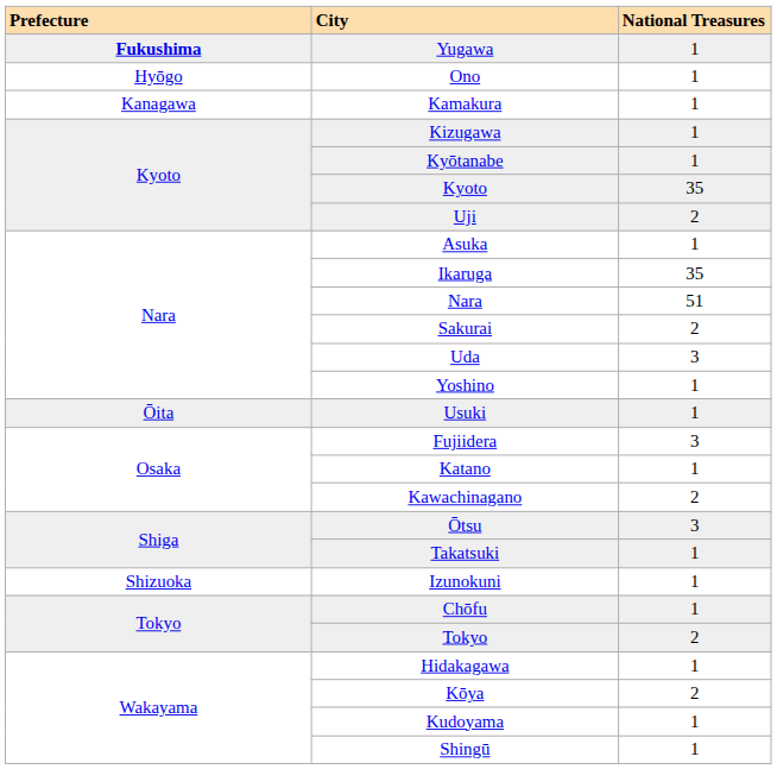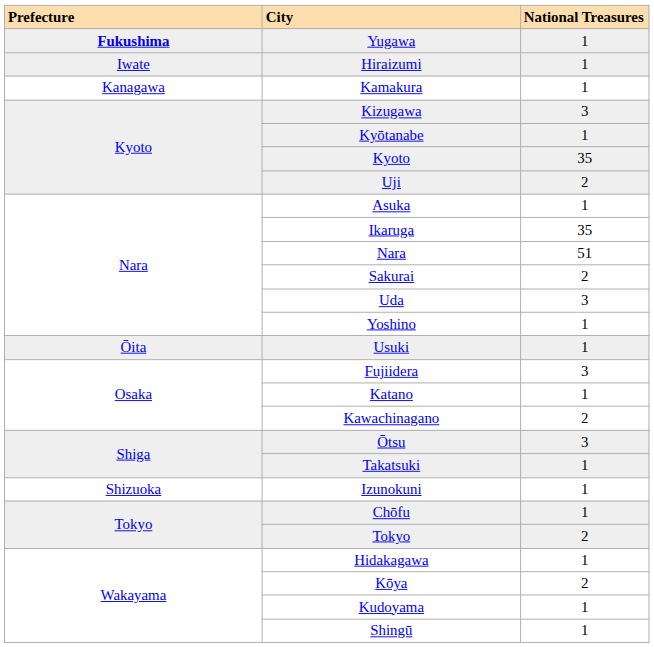- row: Hyōgo | Ono | 1
+ row: Iwate | Hiraizumi | 1
Kizugawa | National Treasures: 1 -> 3
